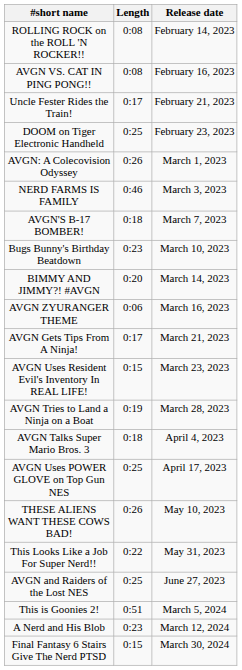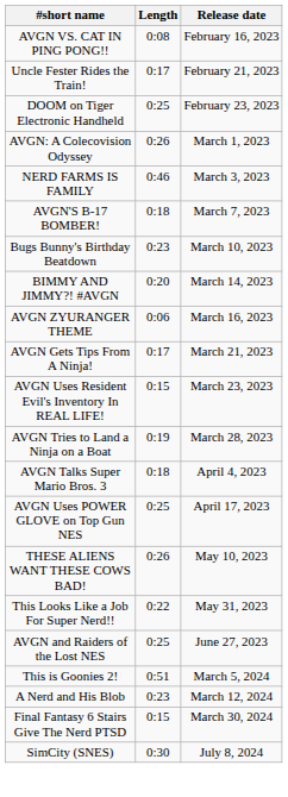- row: ROLLING ROCK on the ROLL 'N ROCKER!! | 0:08 | February 14, 2023
+ row: SimCity (SNES) | 0:30 | July 8, 2024
